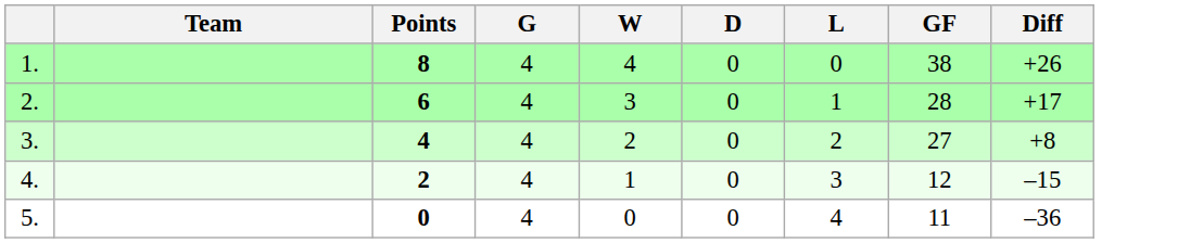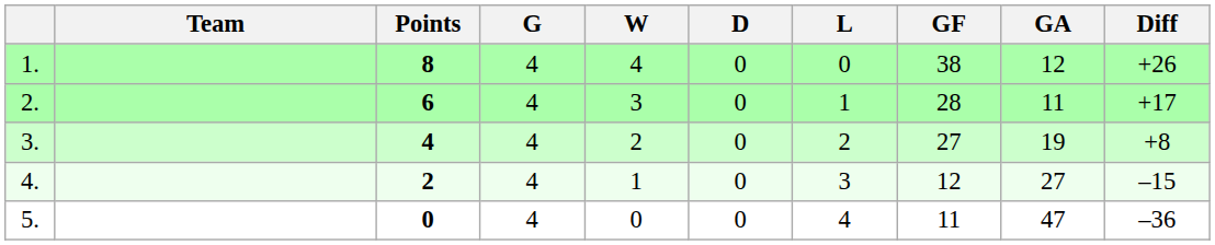+ column: GA | 12 | 11 | 19 | 27 | 47
